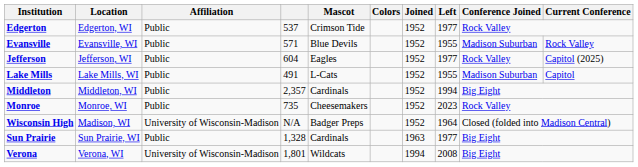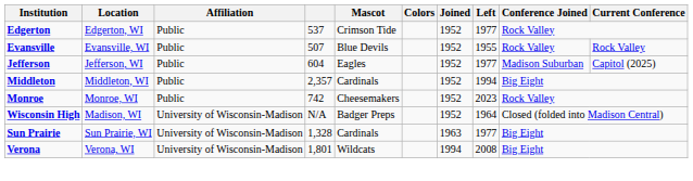Evansville | column 4: 571 -> 507
Evansville | Conference Joined: Madison Suburban -> Rock Valley
Jefferson | Conference Joined: Rock Valley -> Madison Suburban
- row: Lake Mills | Lake Mills, WI | Public | 491 | L-Cats | 1952 | 1955 | Madison Suburban | Capitol
Monroe | column 4: 735 -> 742
Sun Prairie | Affiliation: Public -> University of Wisconsin-Madison
